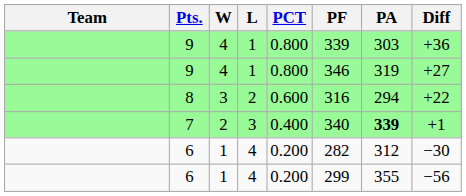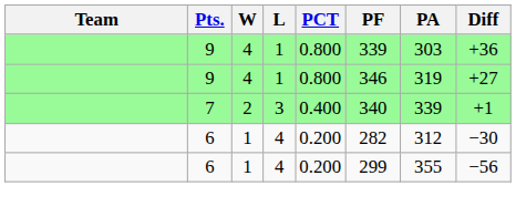- row: 8 | 3 | 2 | 0.600 | 316 | 294 | +22
7 | PA: bold -> normal
